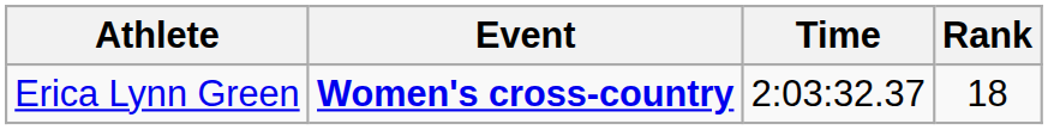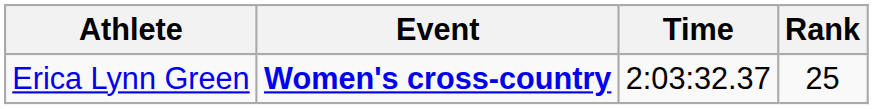Erica Lynn Green | Rank: 18 -> 25
